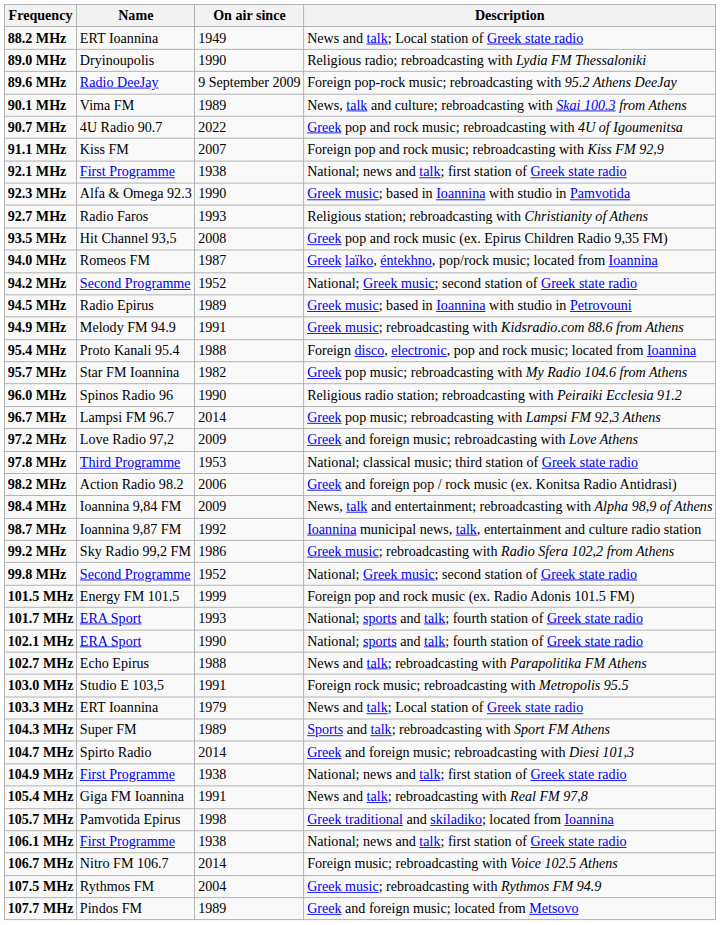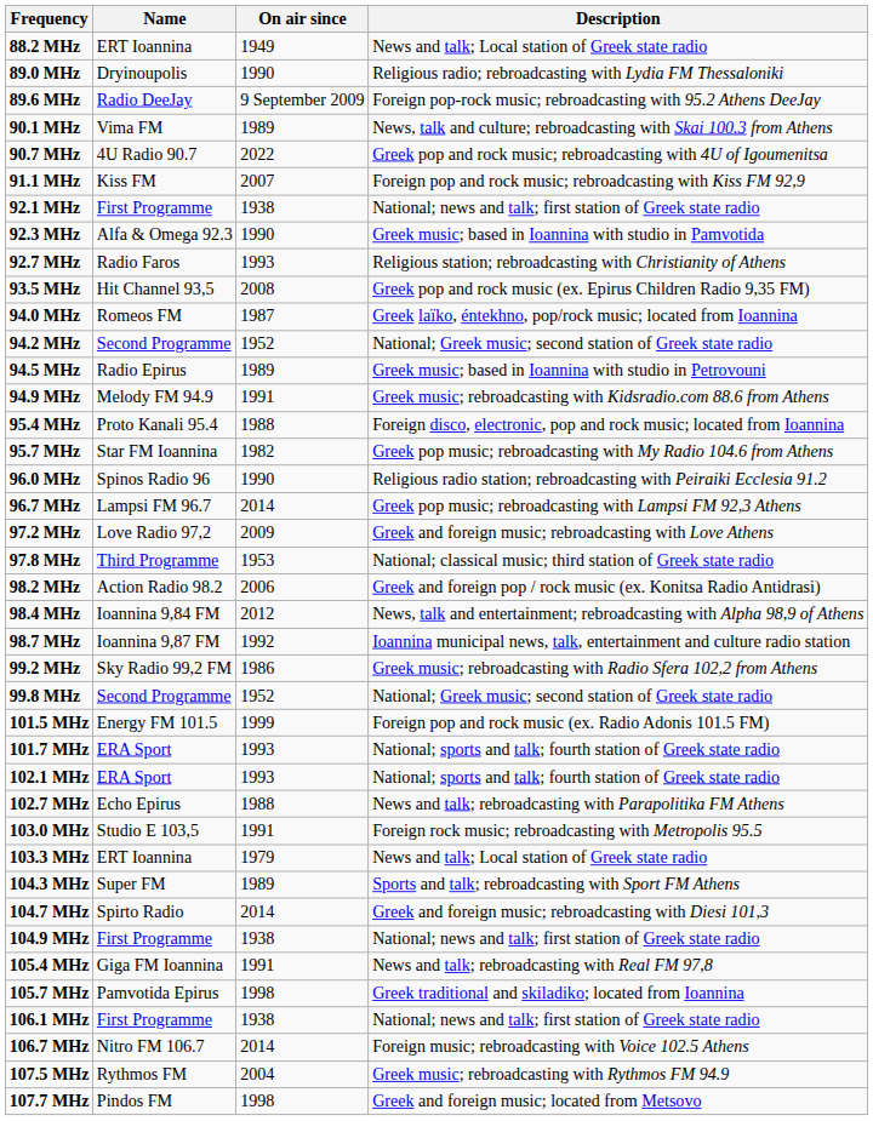98.4 MHz | On air since: 2009 -> 2012
102.1 MHz | On air since: 1990 -> 1993
107.7 MHz | On air since: 1989 -> 1998
